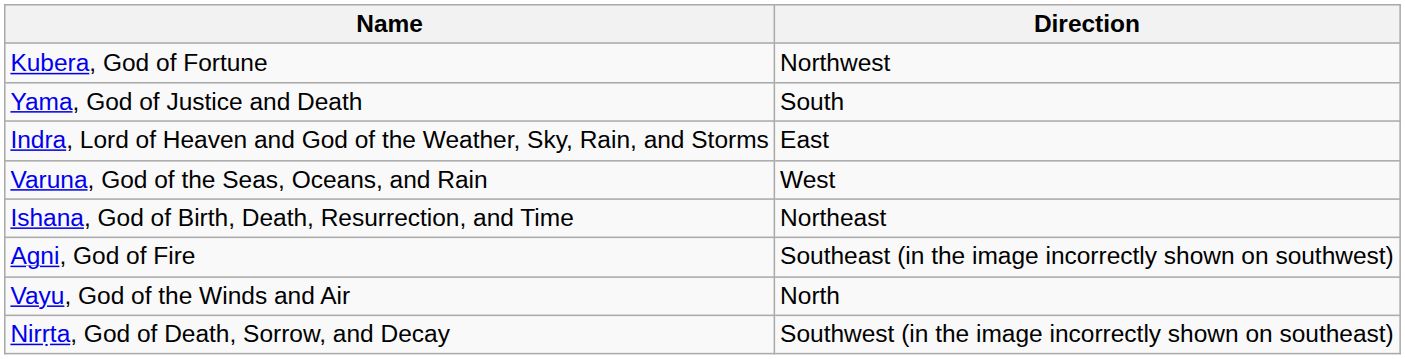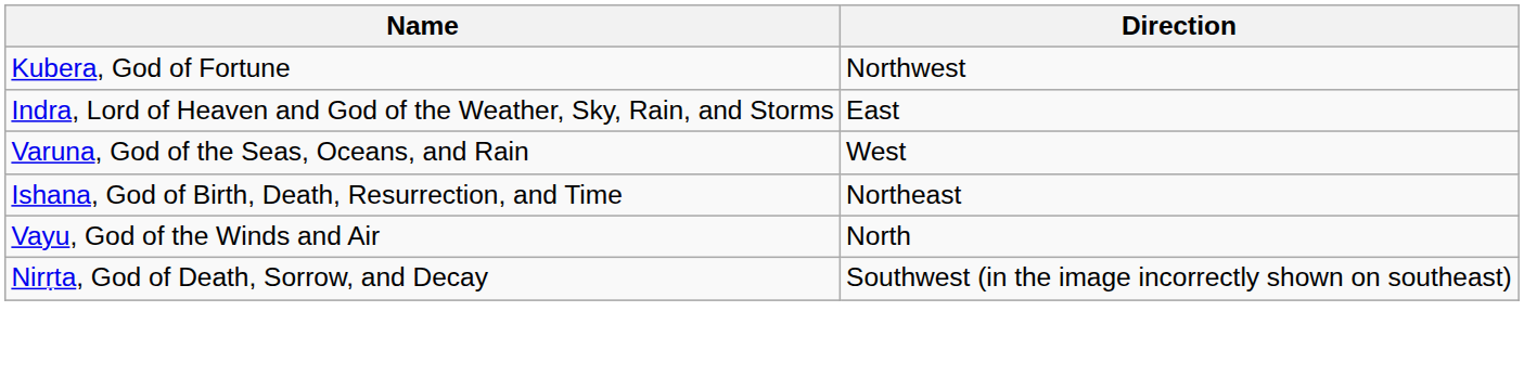- row: Yama, God of Justice and Death | South
- row: Agni, God of Fire | Southeast (in the image incorrectly shown on southwest)
